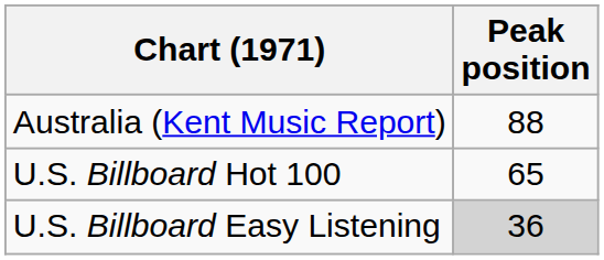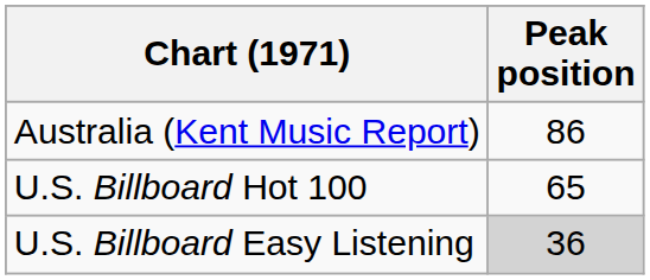Australia (Kent Music Report) | Peak position: 88 -> 86
